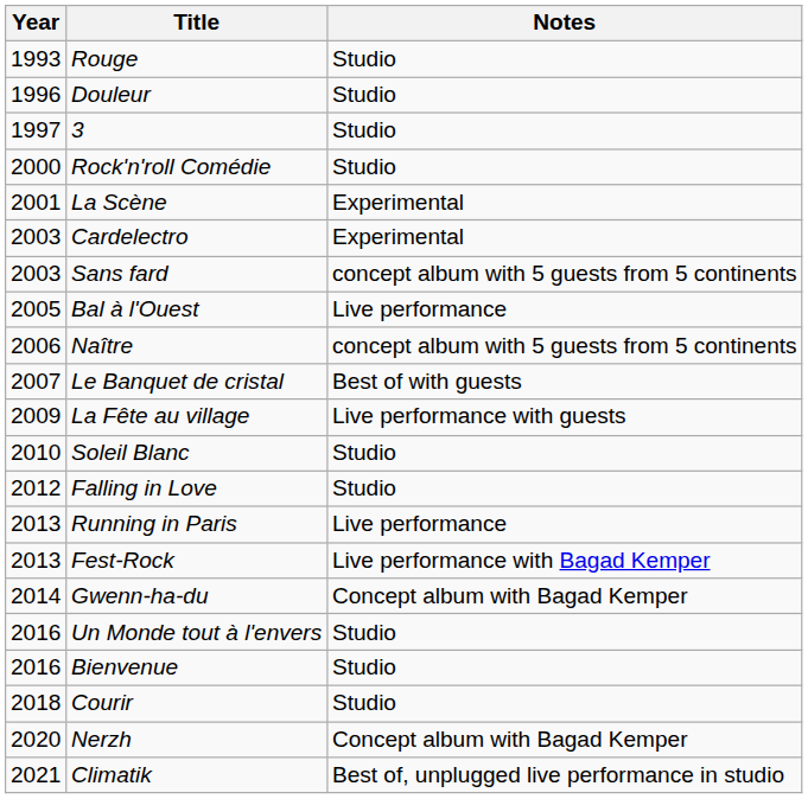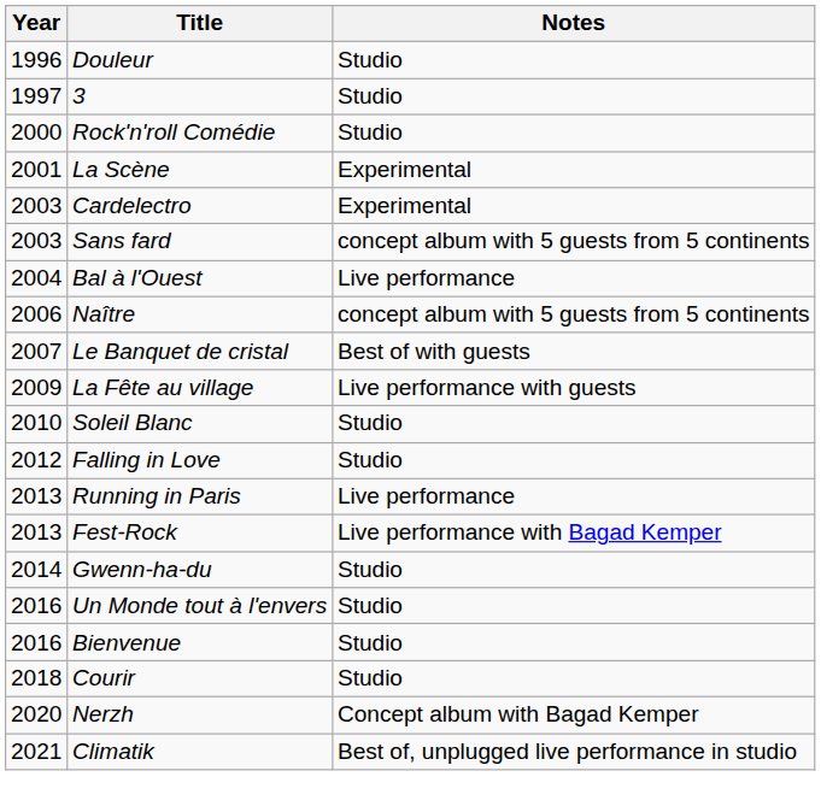- row: 1993 | Rouge | Studio
Bal à l'Ouest | Year: 2005 -> 2004
Gwenn-ha-du | Notes: Concept album with Bagad Kemper -> Studio
